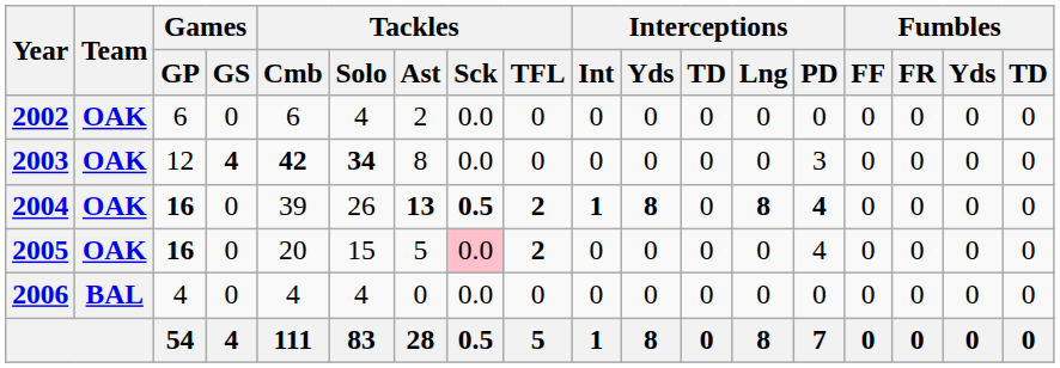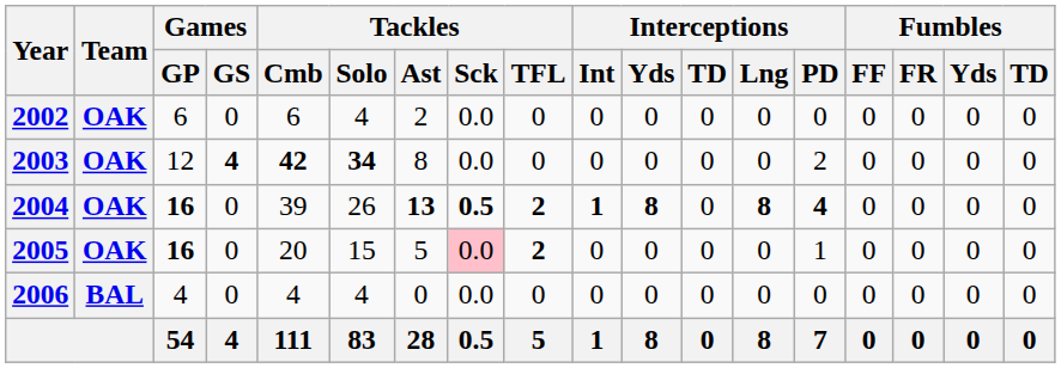2003 | Interceptions / PD: 3 -> 2
2005 | Interceptions / PD: 4 -> 1
